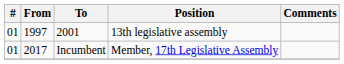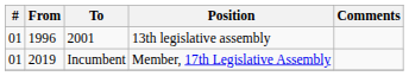2001 | From: 1997 -> 1996
Incumbent | From: 2017 -> 2019
